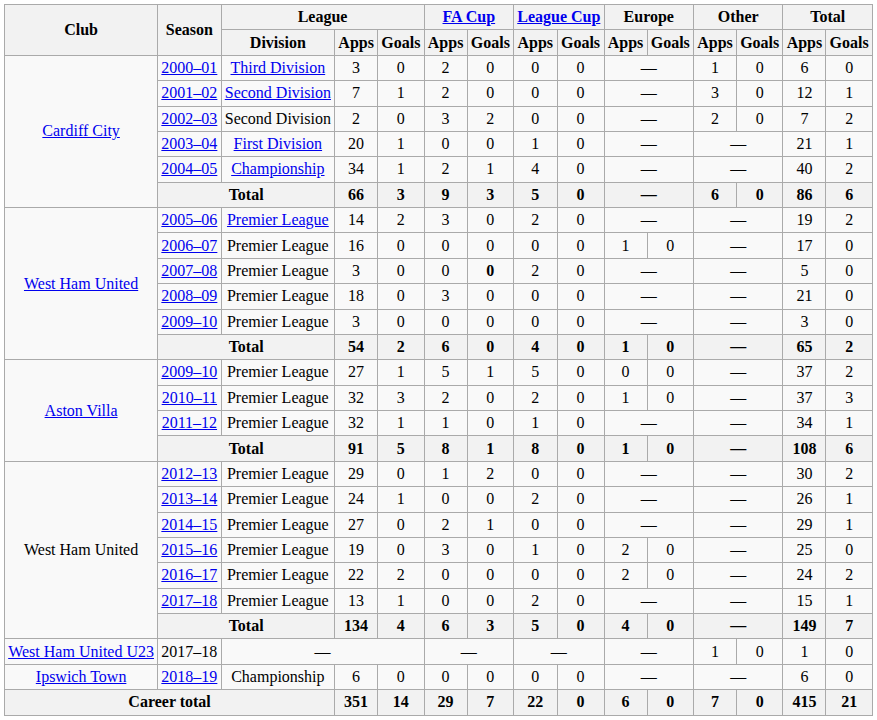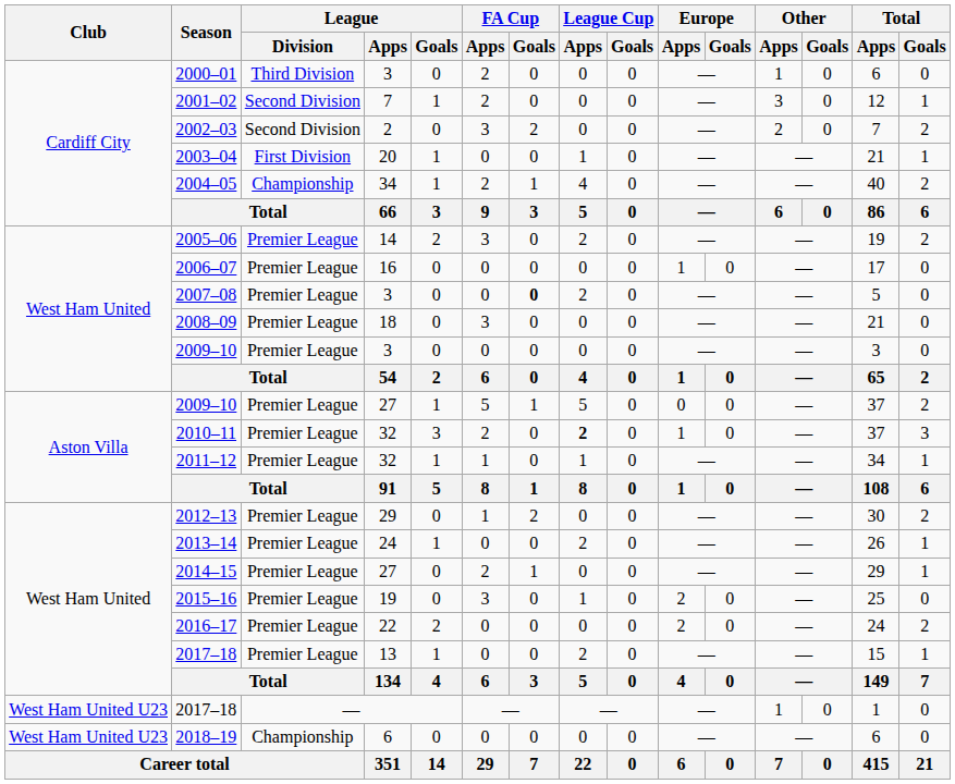2010–11 | League Cup / Apps: normal -> bold
2018–19 | Club: Ipswich Town -> West Ham United U23
